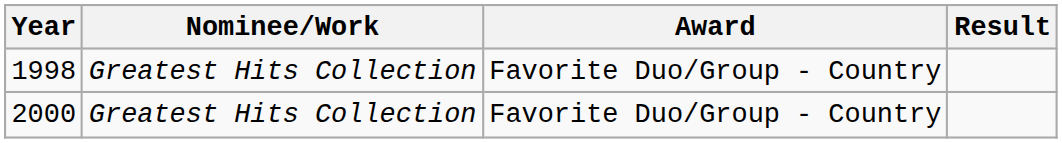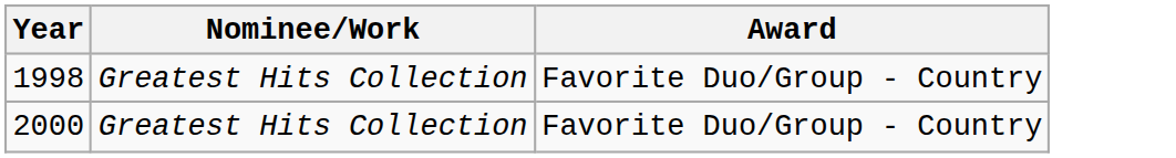- column: Result
